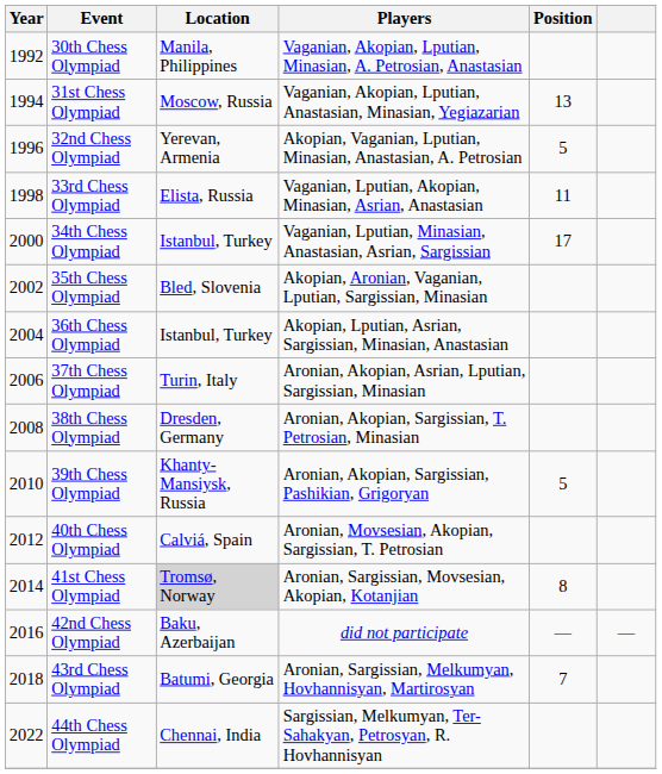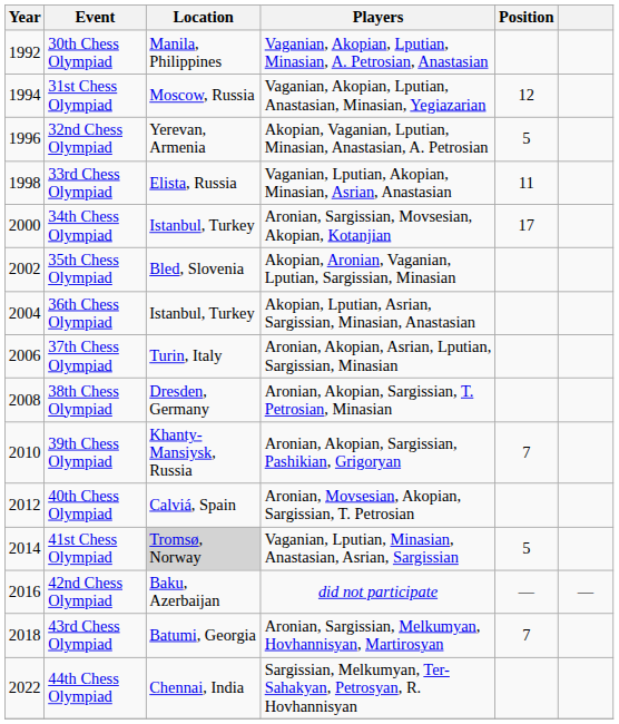31st Chess Olympiad | Position: 13 -> 12
34th Chess Olympiad | Players: Vaganian, Lputian, Minasian, Anastasian, Asrian, Sargissian -> Aronian, Sargissian, Movsesian, Akopian, Kotanjian
39th Chess Olympiad | Position: 5 -> 7
41st Chess Olympiad | Players: Aronian, Sargissian, Movsesian, Akopian, Kotanjian -> Vaganian, Lputian, Minasian, Anastasian, Asrian, Sargissian
41st Chess Olympiad | Position: 8 -> 5
